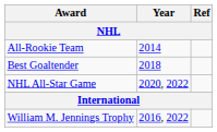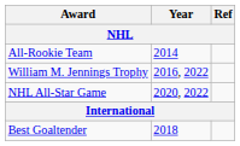rows swapped: William M. Jennings Trophy <-> Best Goaltender
